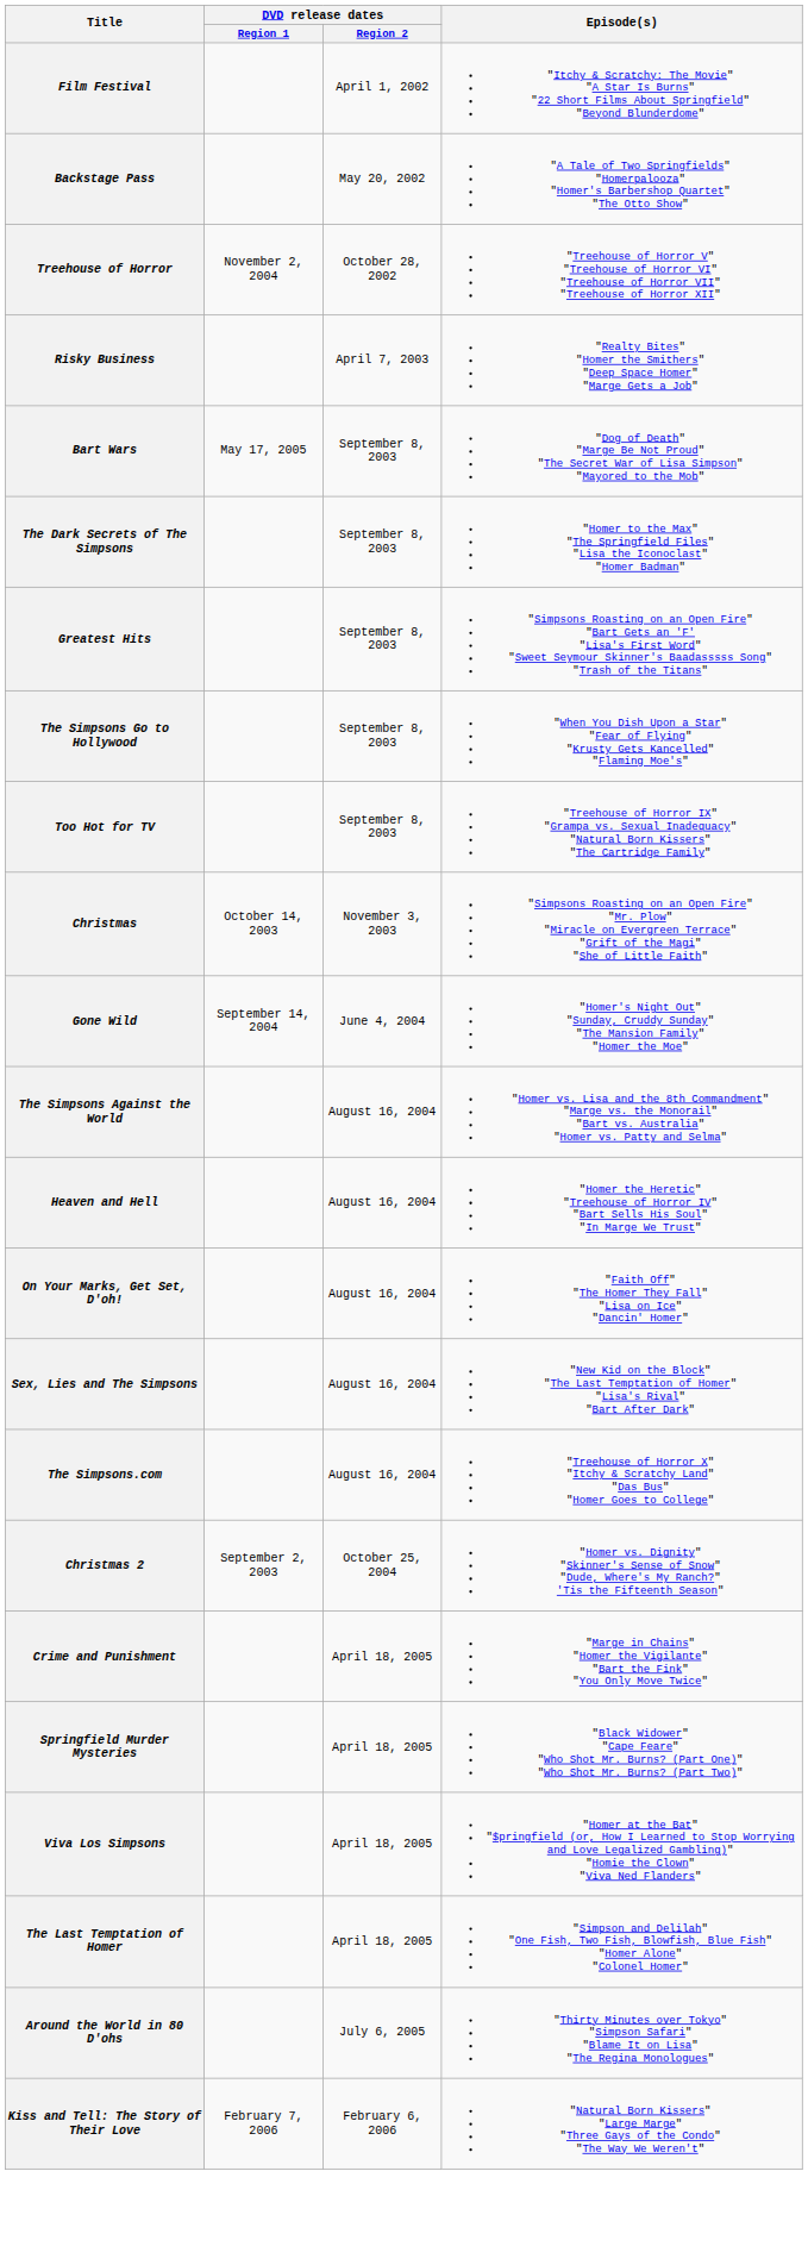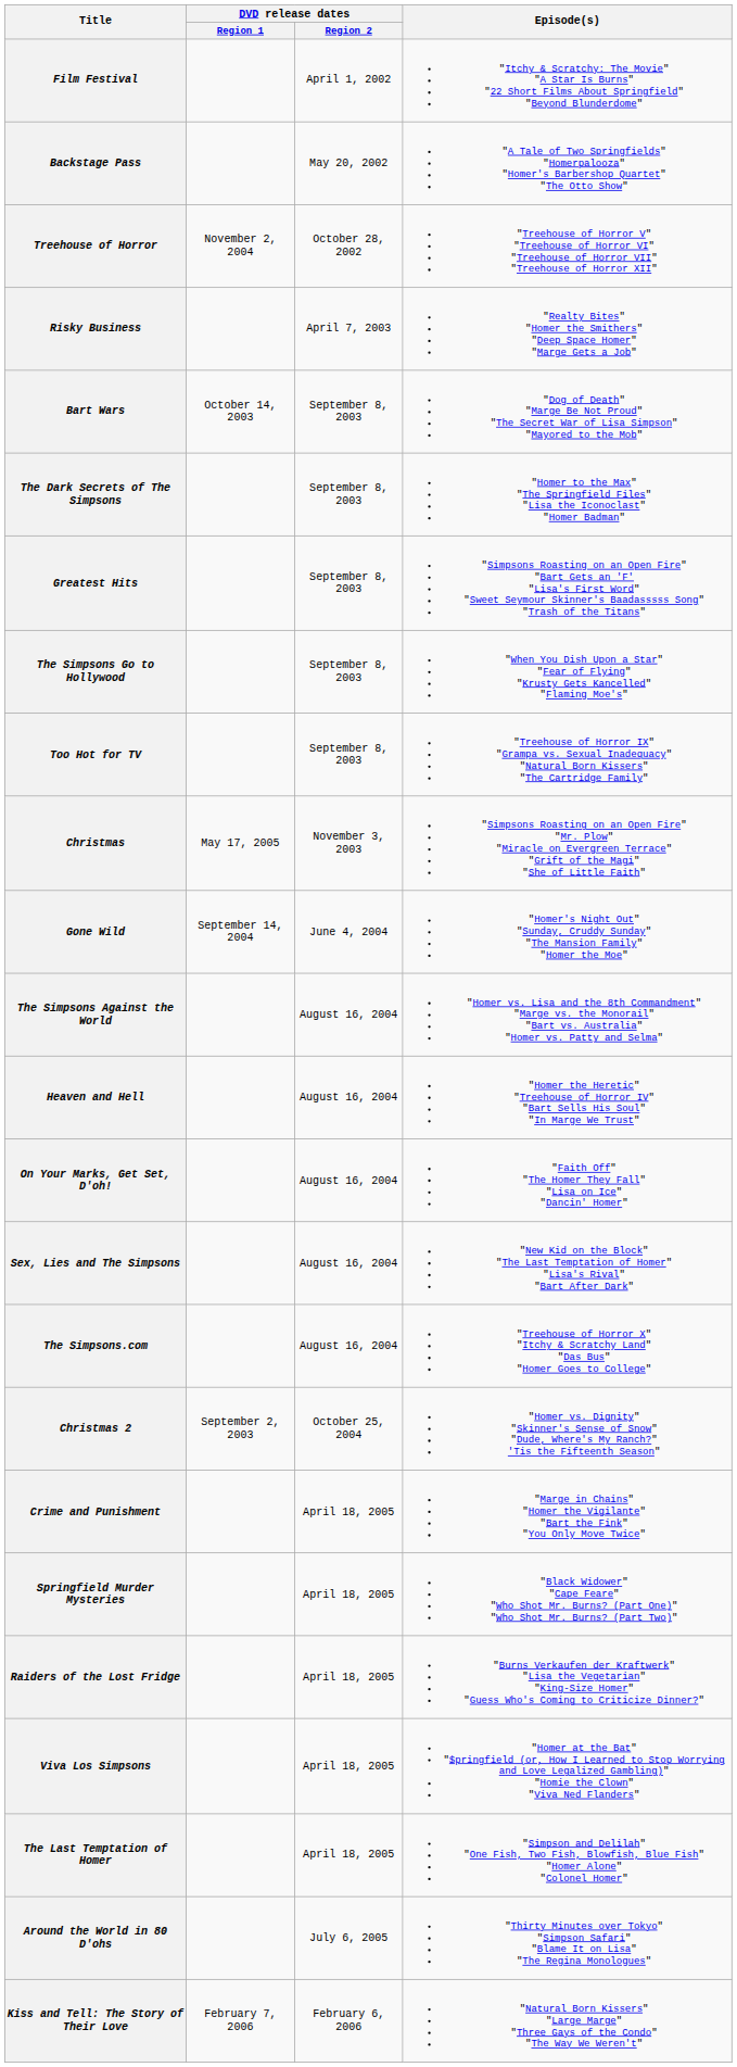Bart Wars | DVD release dates / Region 1: May 17, 2005 -> October 14, 2003
Christmas | DVD release dates / Region 1: October 14, 2003 -> May 17, 2005
+ row: Raiders of the Lost Fridge | April 18, 2005 | "Burns Verkaufen der Kraftwerk" "Lisa the Vegetarian" "King-Size Homer" "Guess Who's Coming to Criticize Dinner?"
